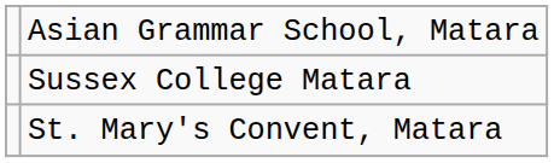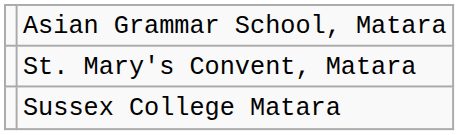rows swapped: St. Mary's Convent, Matara <-> Sussex College Matara
